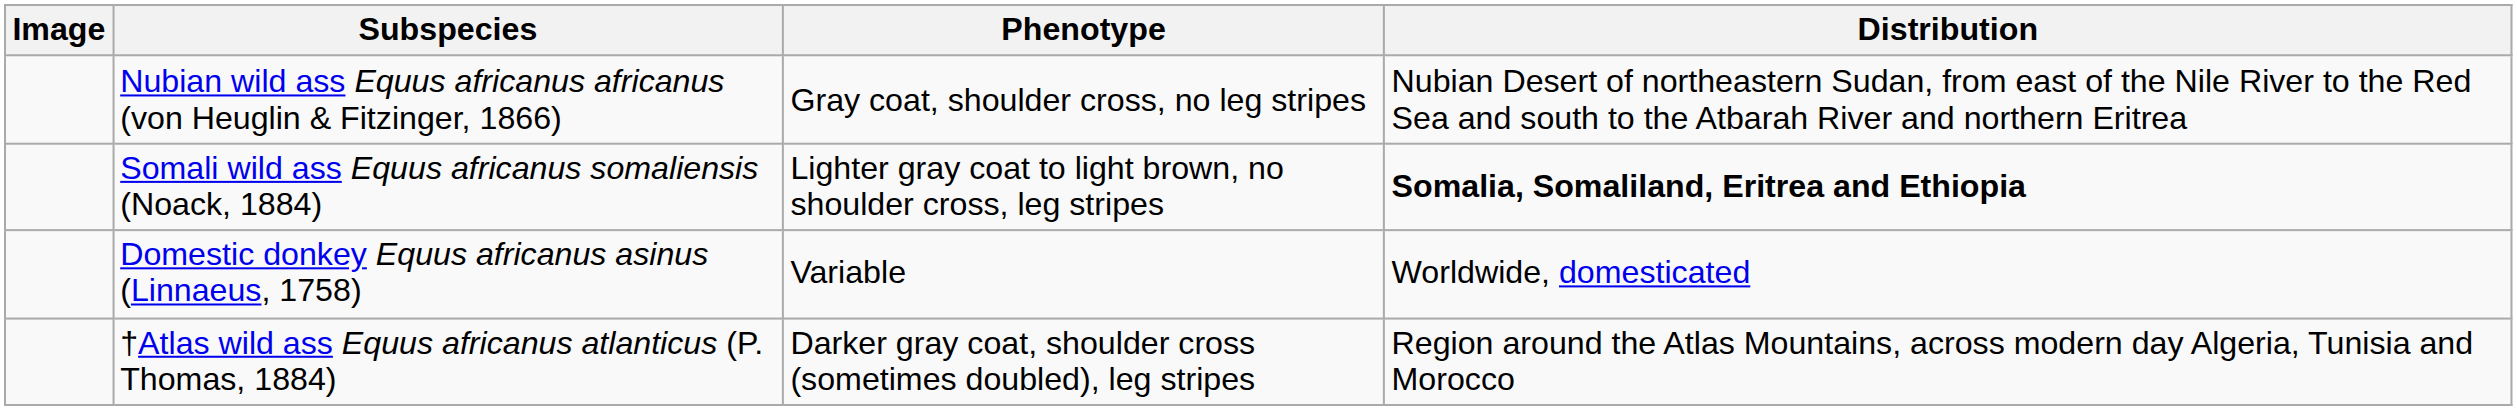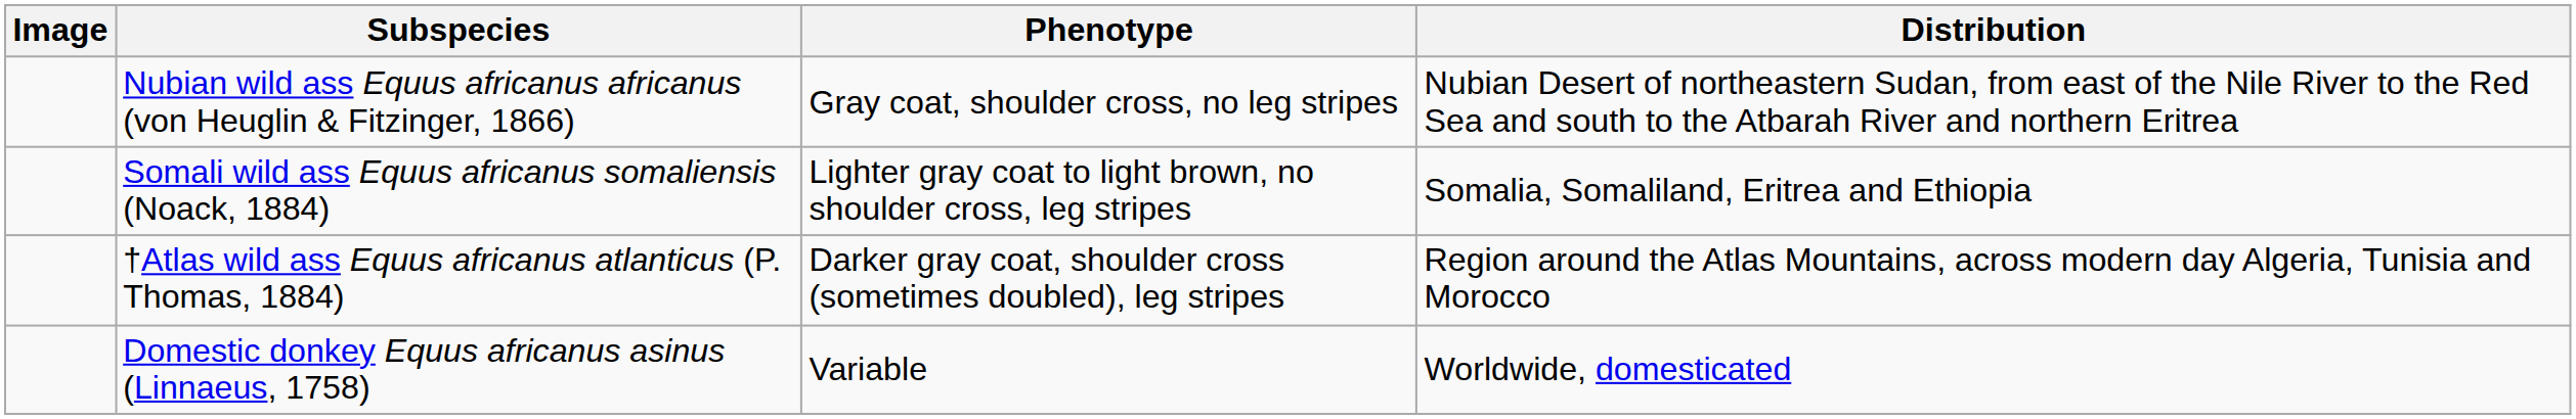Somali wild ass Equus africanus somaliensis (Noack, 1884) | Distribution: bold -> normal
rows swapped: †Atlas wild ass Equus africanus atlanticus (P. Thomas, 1884) <-> Domestic donkey Equus africanus asinus (Linnaeus, 1758)
